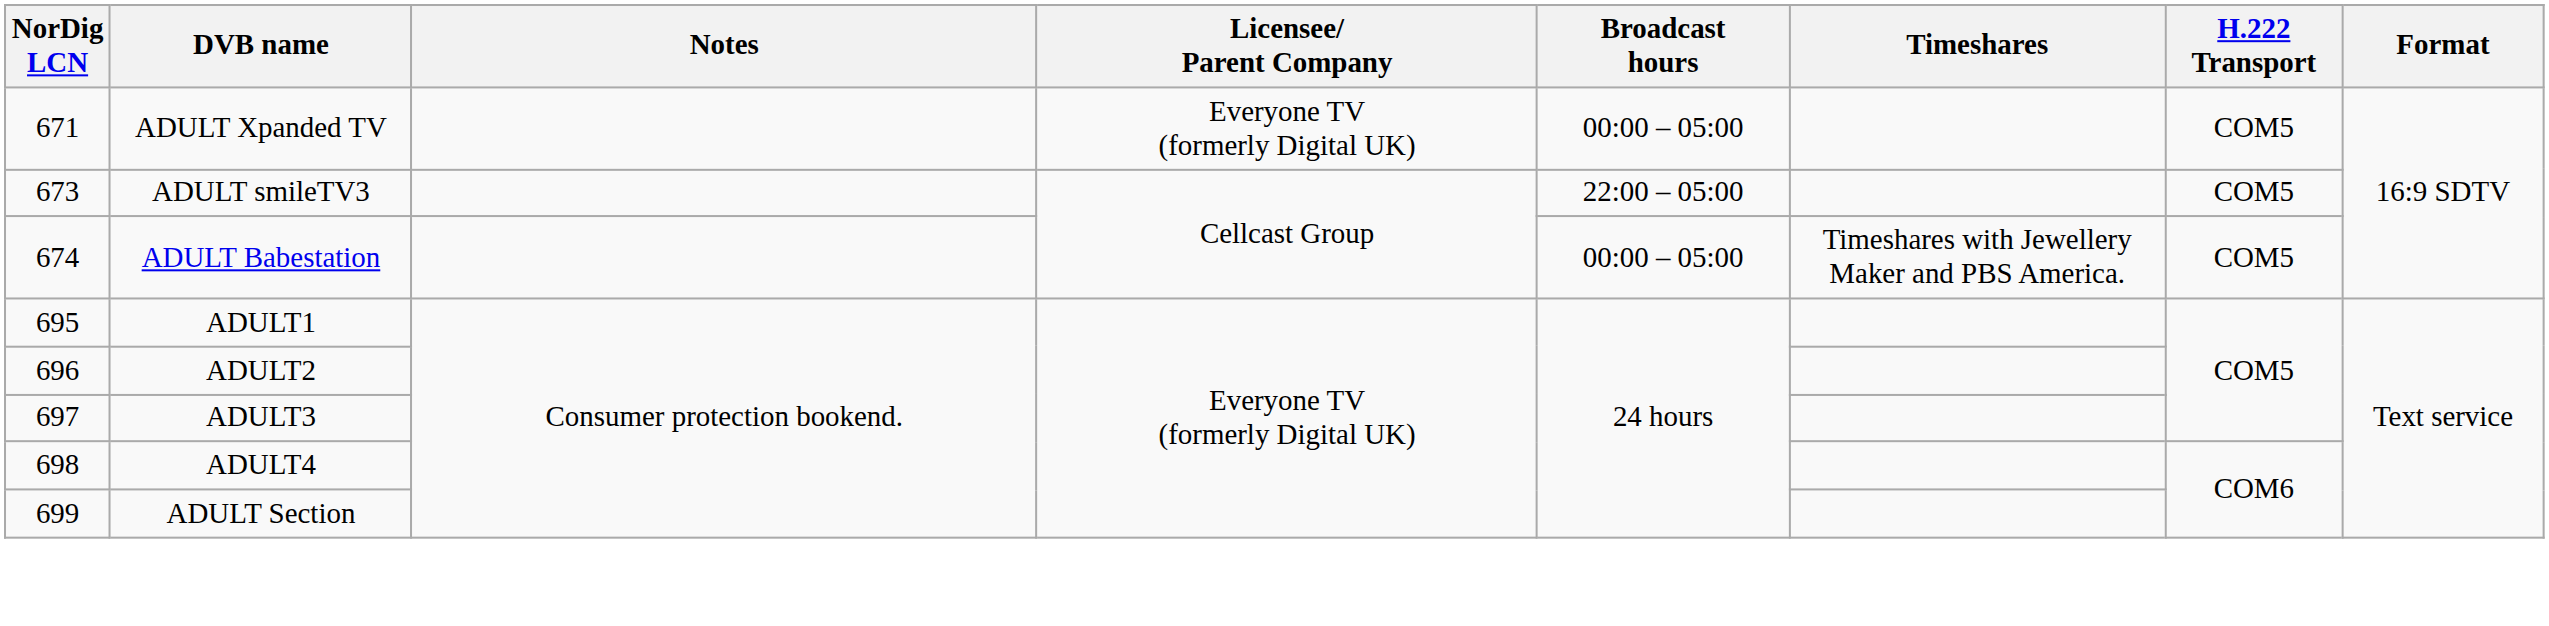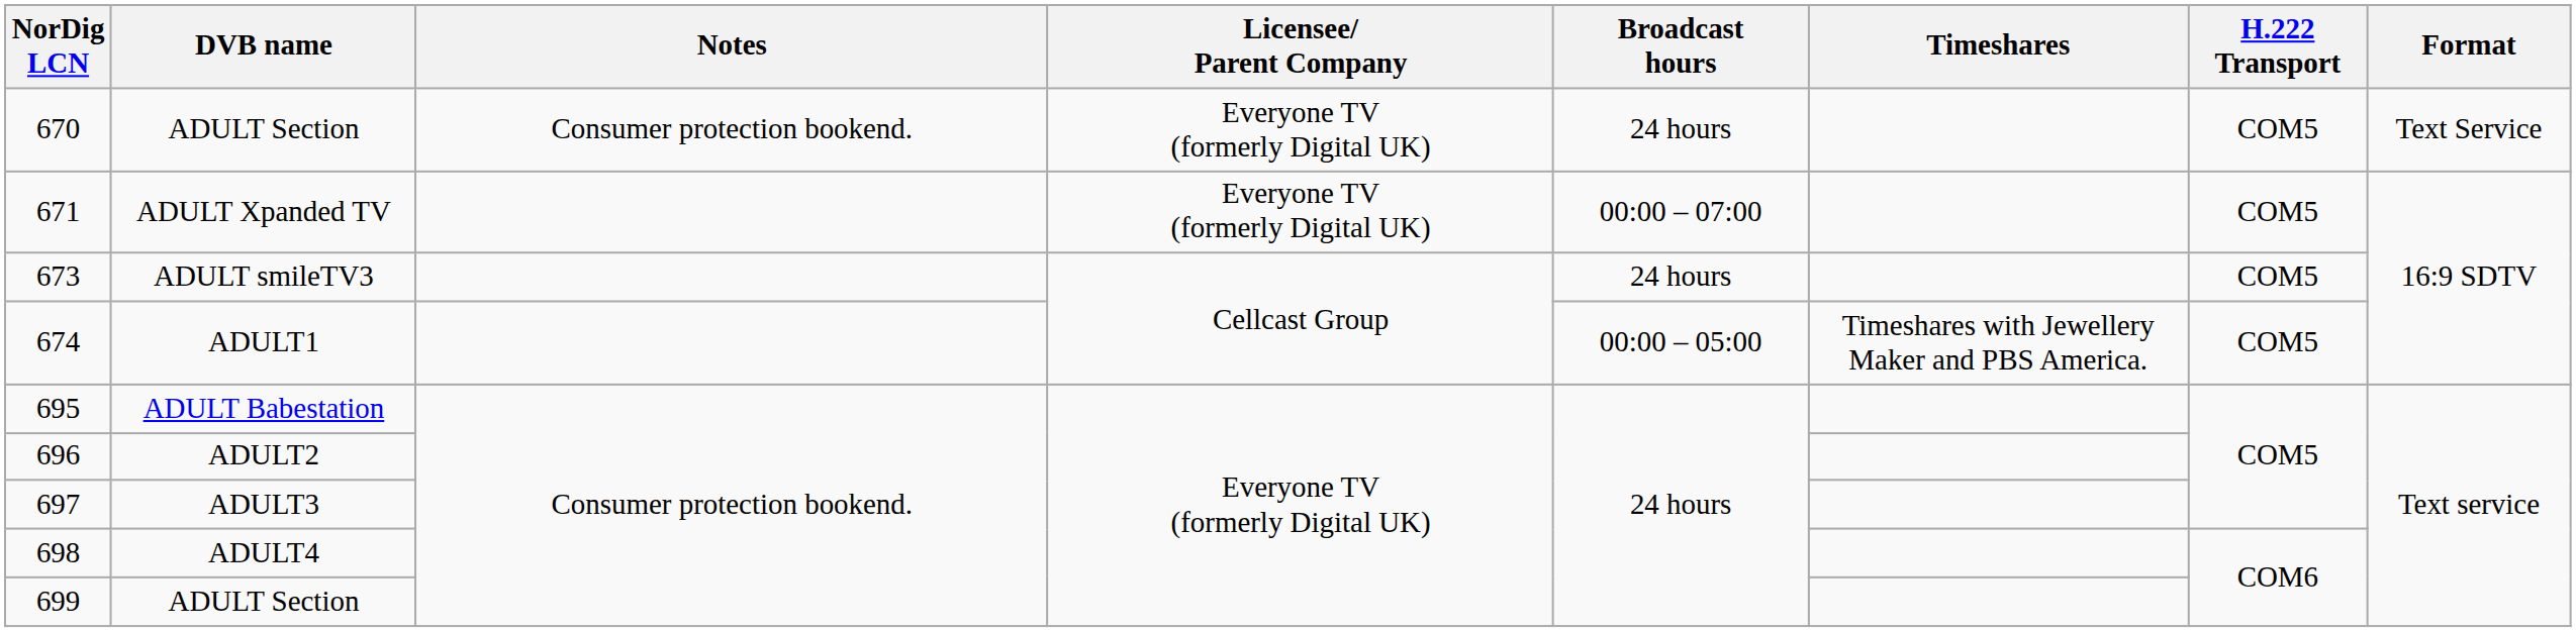+ row: 670 | ADULT Section | Consumer protection bookend. | Everyone TV (formerly Digital UK) | 24 hours | COM5 | Text Service
671 | Broadcast hours: 00:00 – 05:00 -> 00:00 – 07:00
673 | Broadcast hours: 22:00 – 05:00 -> 24 hours
674 | DVB name: ADULT Babestation -> ADULT1
695 | DVB name: ADULT1 -> ADULT Babestation
